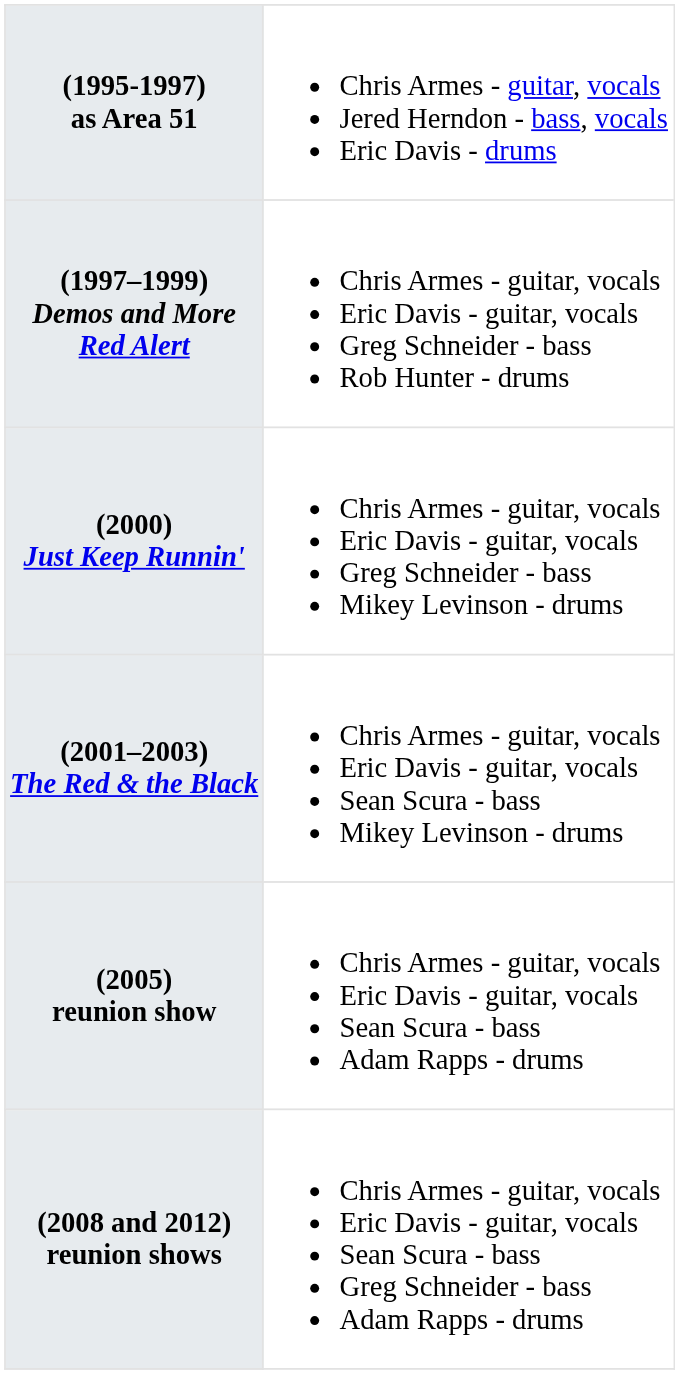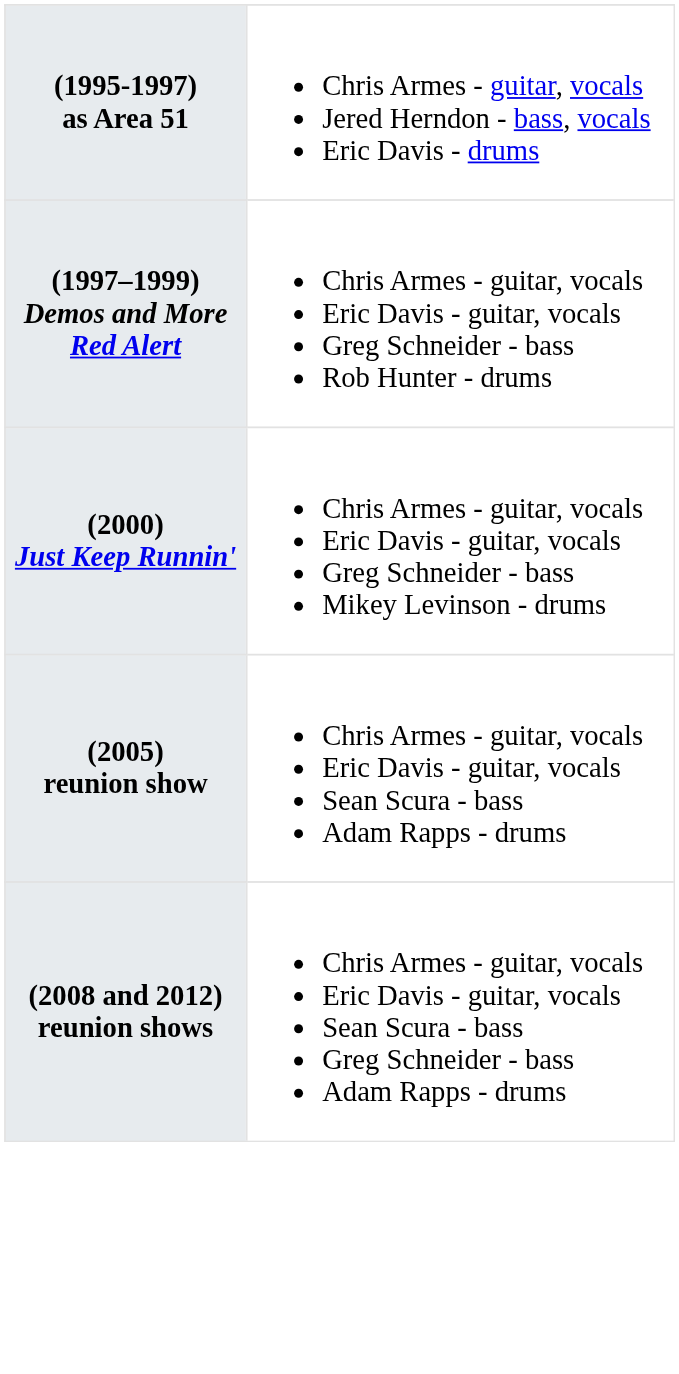- row: (2001–2003) The Red & the Black | Chris Armes - guitar, vocals Eric Davis - guitar, vocals Sean Scura - bass Mikey Levinson - drums
